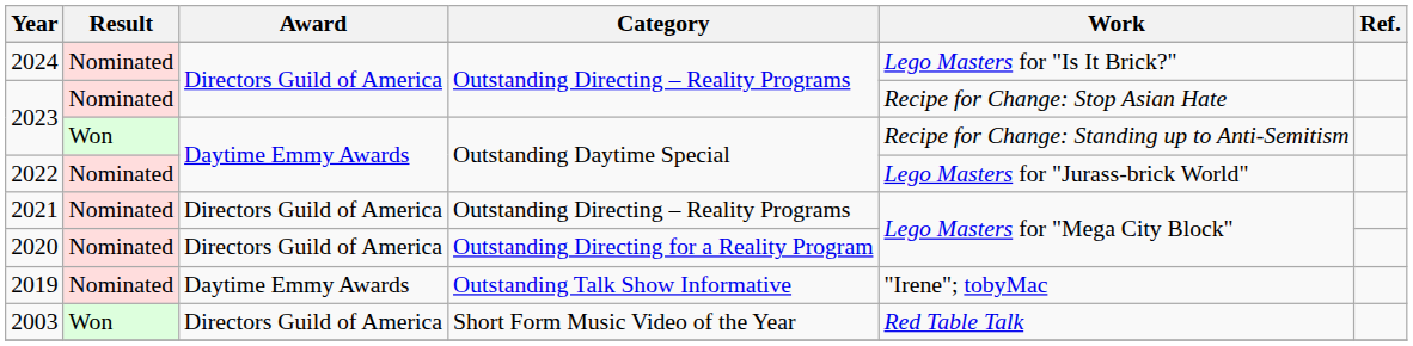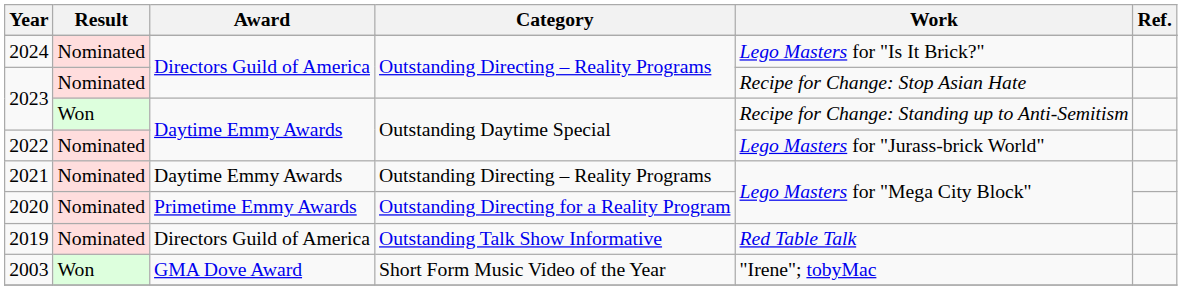2021 | Award: Directors Guild of America -> Daytime Emmy Awards
2020 | Award: Directors Guild of America -> Primetime Emmy Awards
2019 | Award: Daytime Emmy Awards -> Directors Guild of America
2019 | Work: "Irene"; tobyMac -> Red Table Talk
2003 | Award: Directors Guild of America -> GMA Dove Award
2003 | Work: Red Table Talk -> "Irene"; tobyMac
